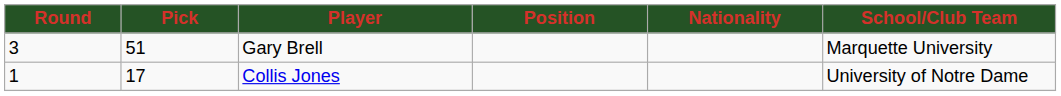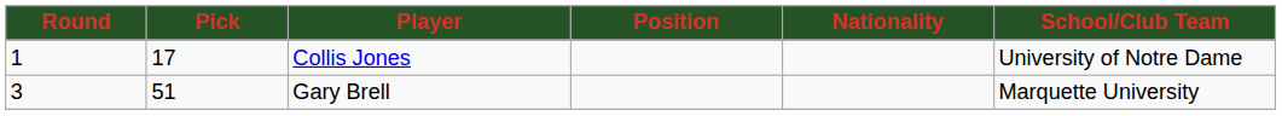rows swapped: Collis Jones <-> Gary Brell
